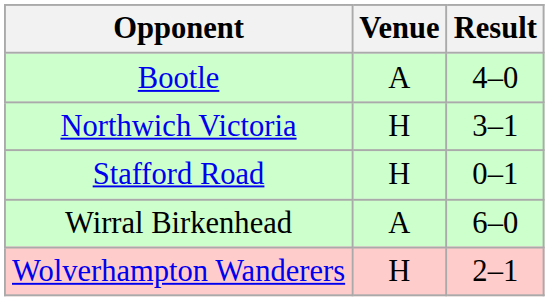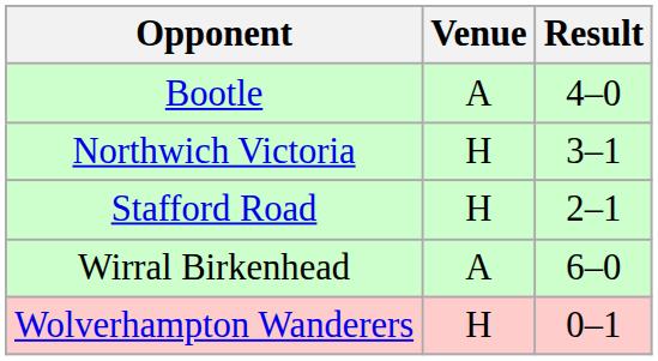Stafford Road | Result: 0–1 -> 2–1
Wolverhampton Wanderers | Result: 2–1 -> 0–1
